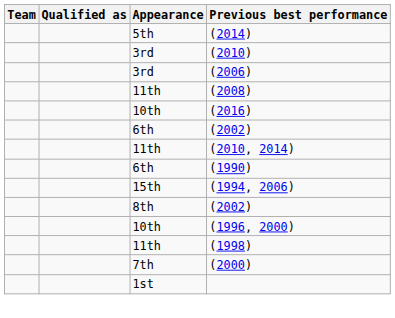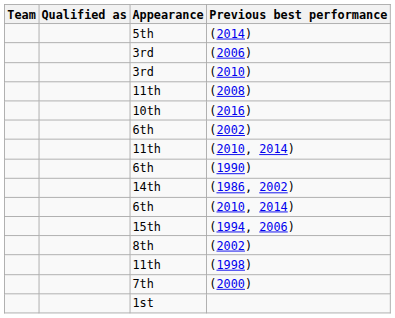rows swapped: (2010) <-> (2006)
+ row: 14th | (1986, 2002)
+ row: 6th | (2010, 2014)
- row: 10th | (1996, 2000)
